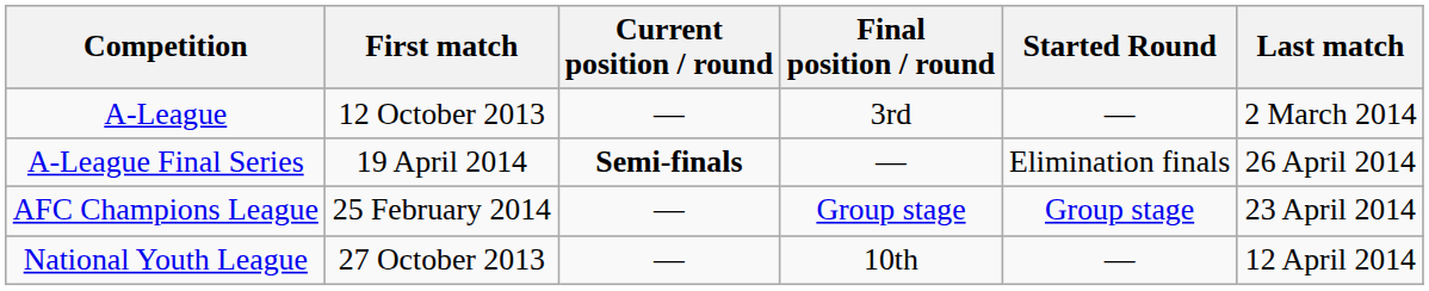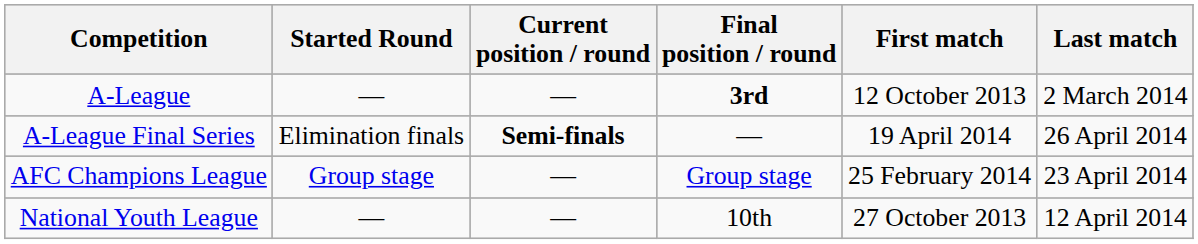columns swapped: Started Round <-> First match
A-League | Final position / round: normal -> bold
